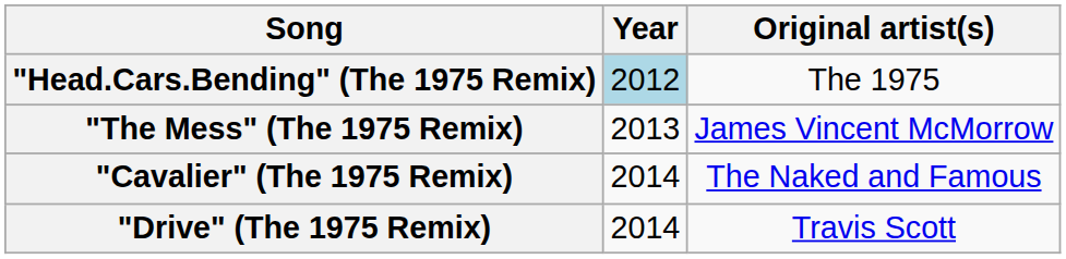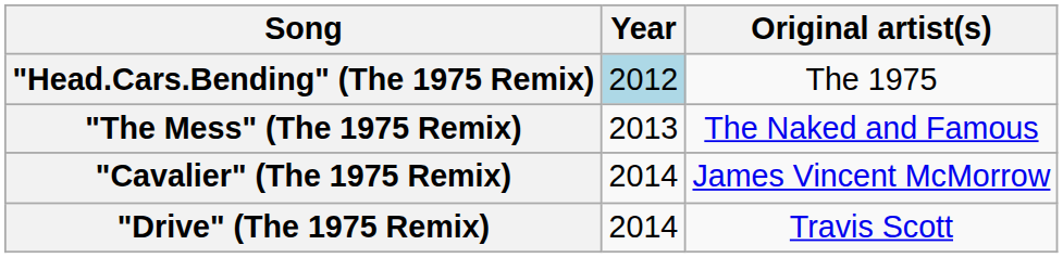"The Mess" (The 1975 Remix) | Original artist(s): James Vincent McMorrow -> The Naked and Famous
"Cavalier" (The 1975 Remix) | Original artist(s): The Naked and Famous -> James Vincent McMorrow
